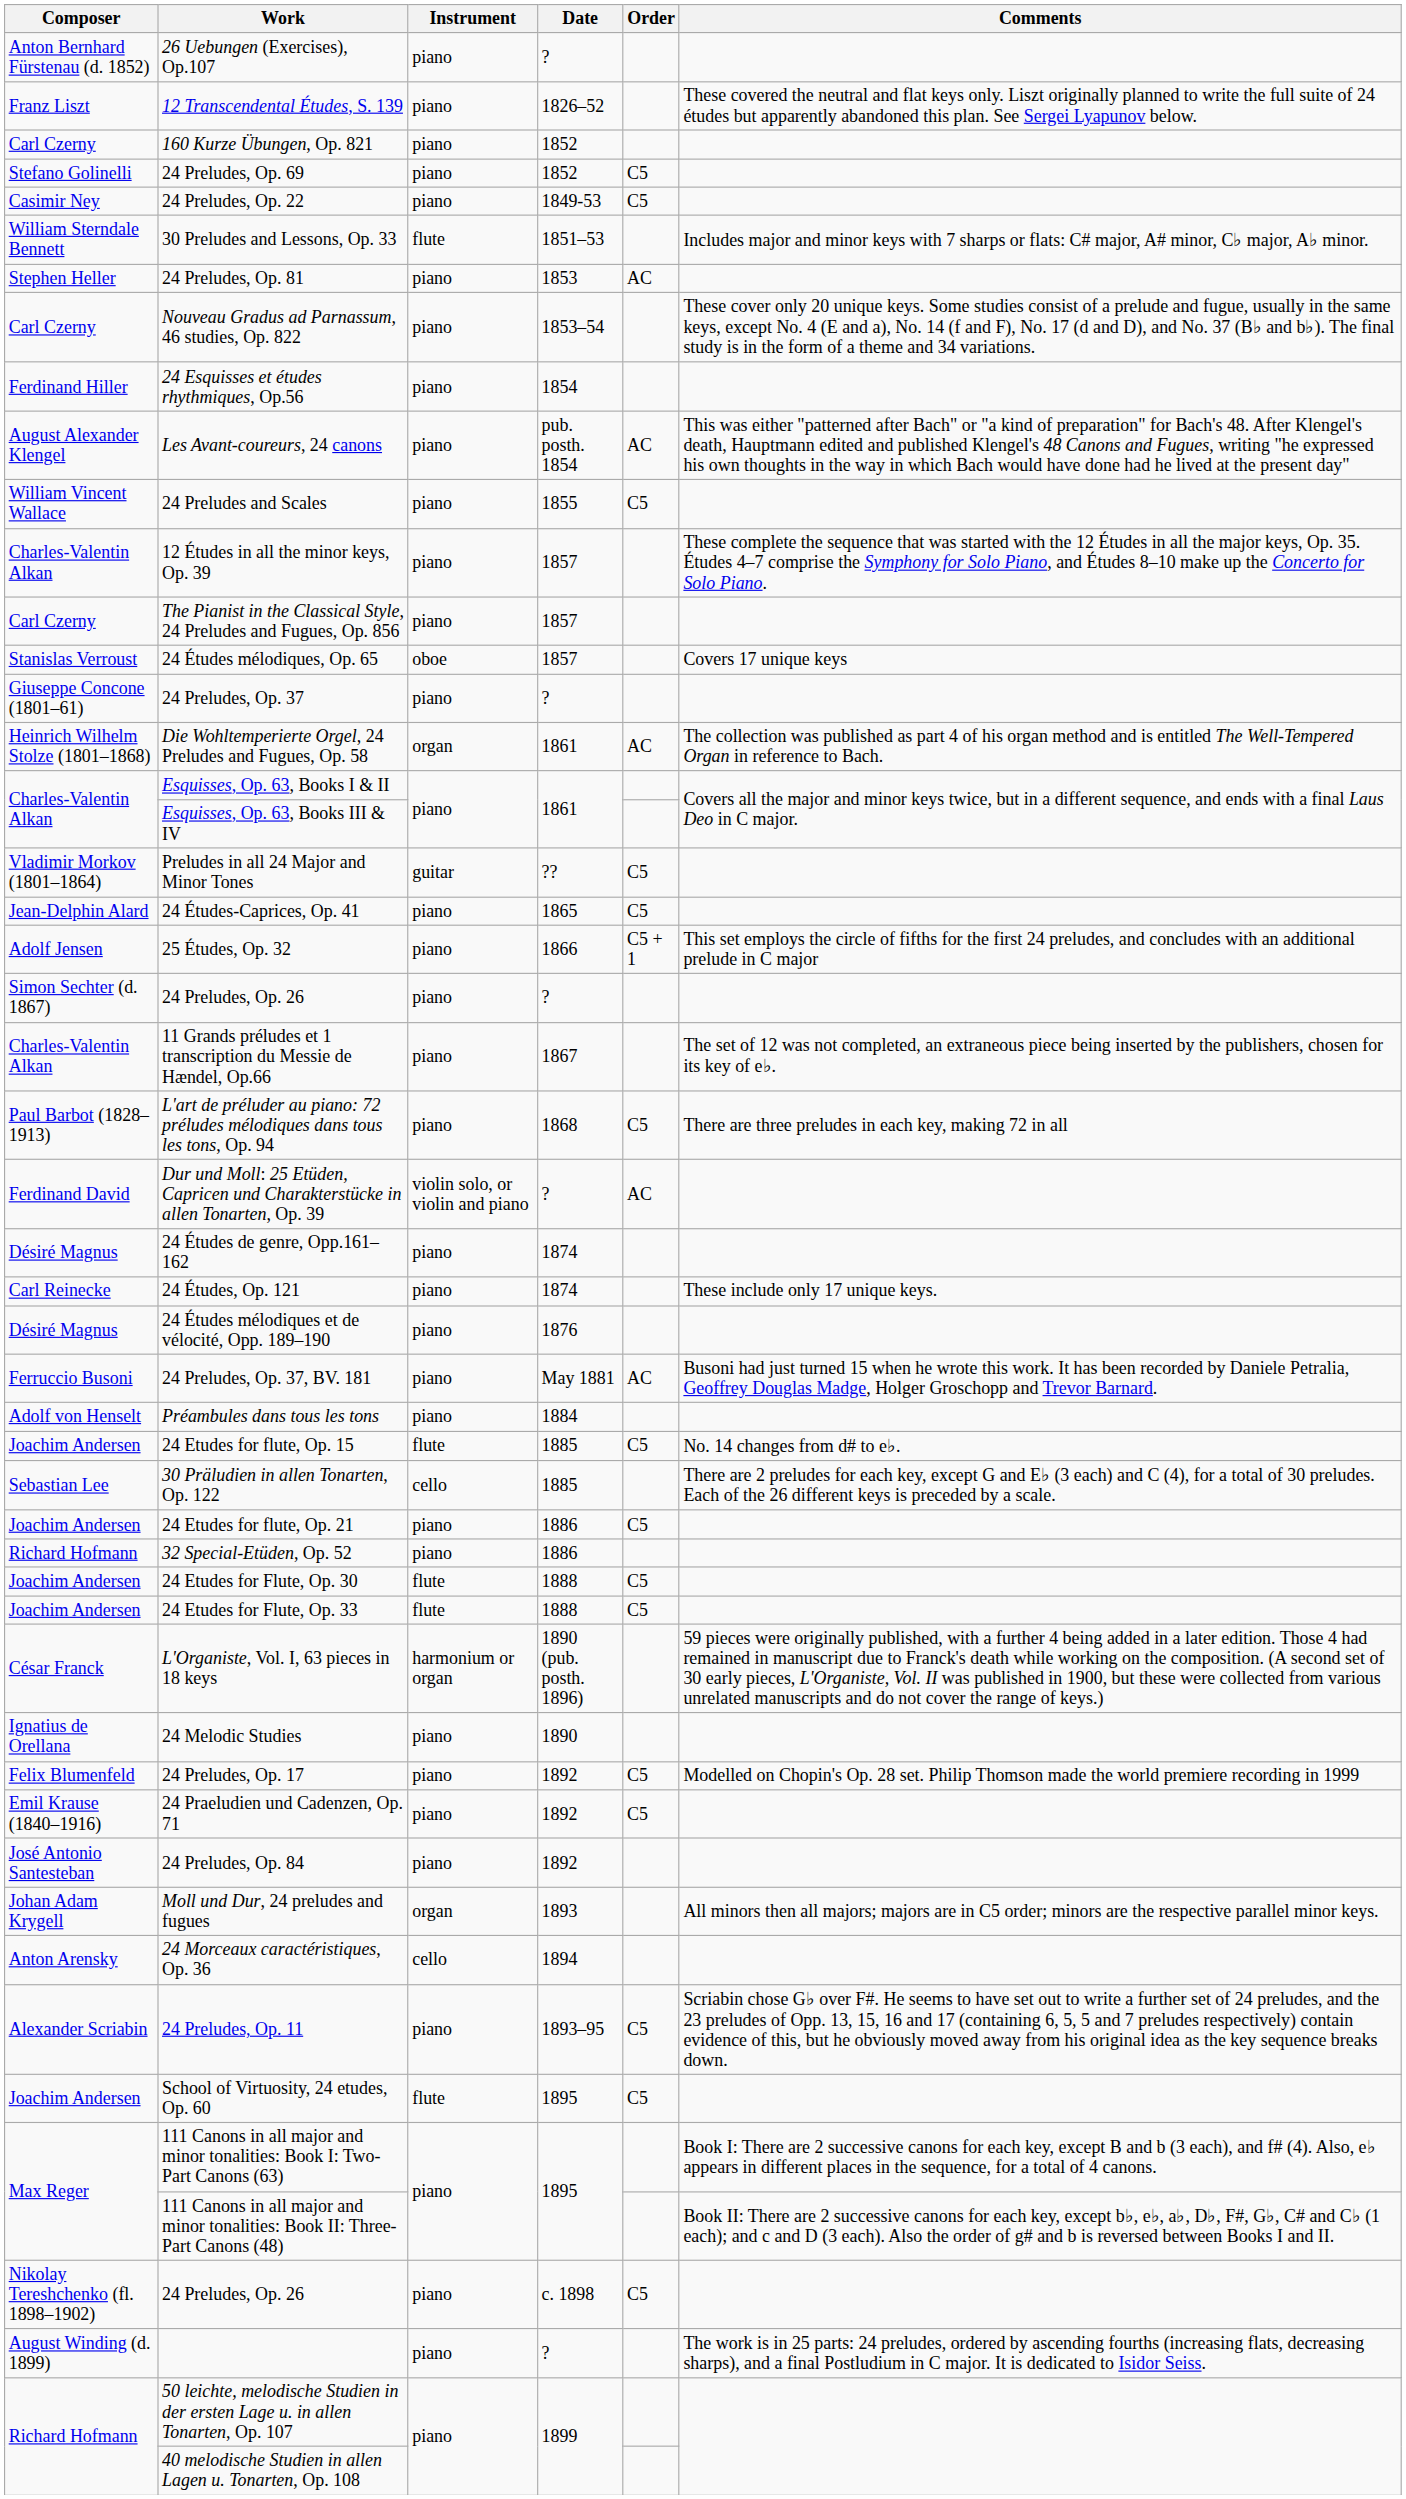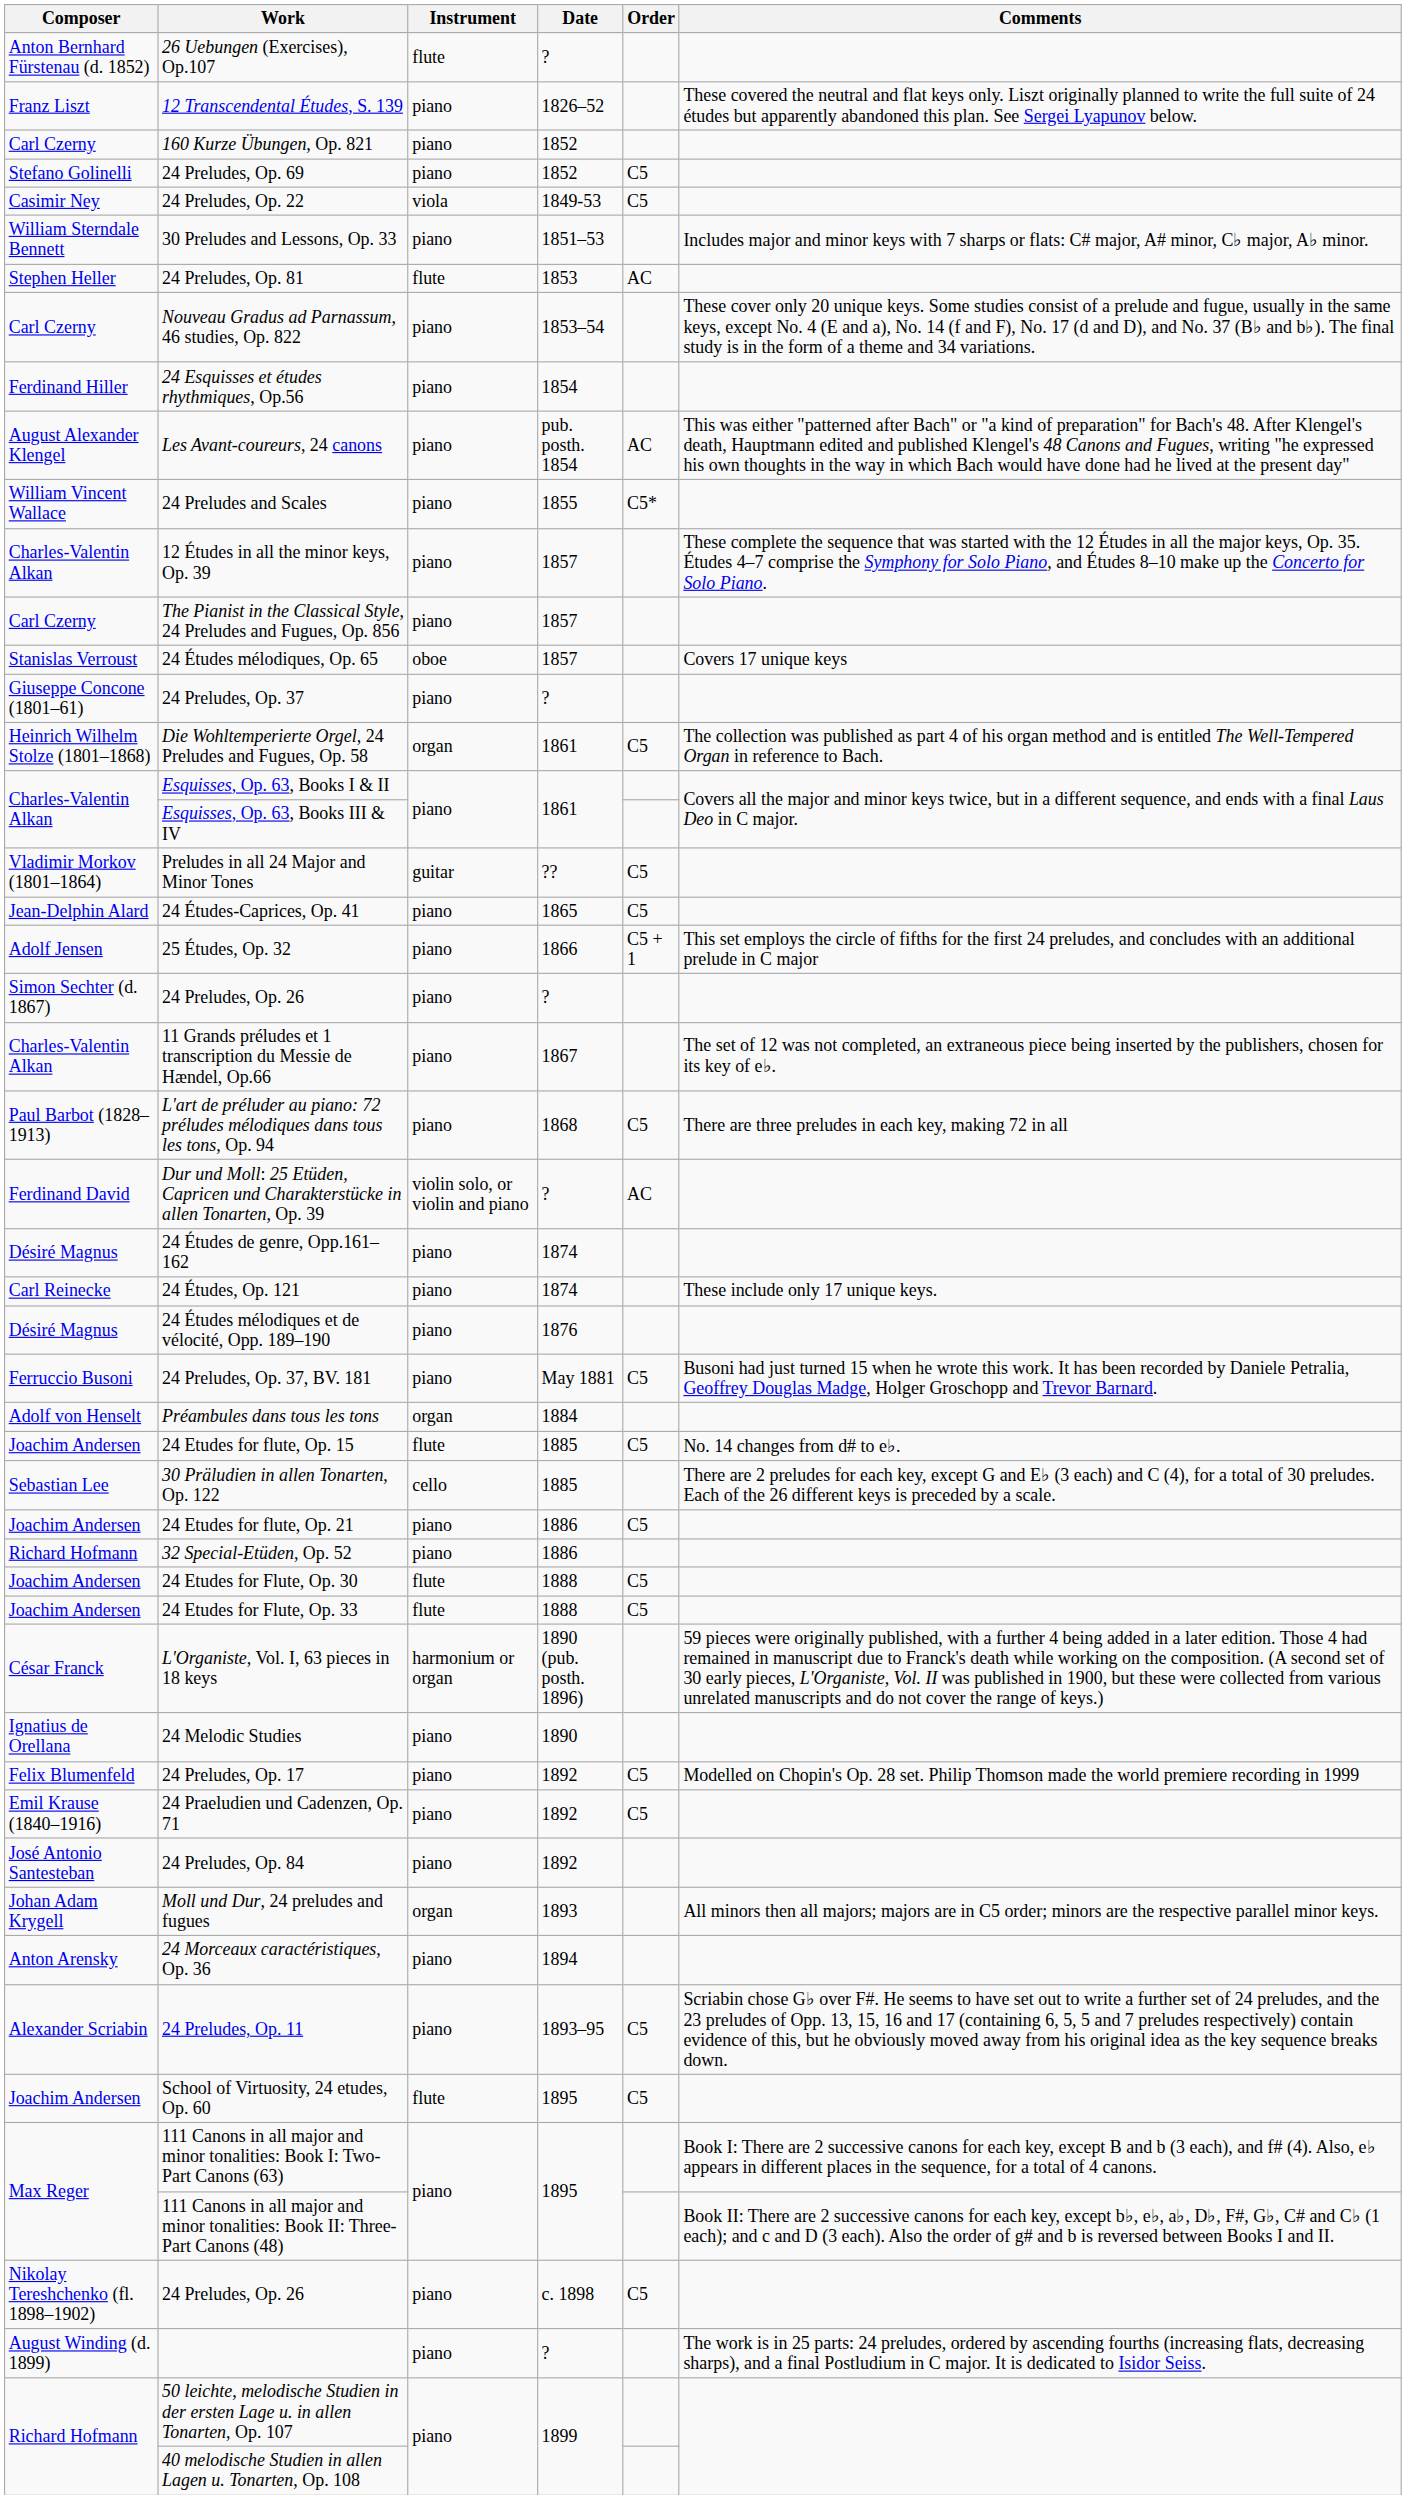26 Uebungen (Exercises), Op.107 | Instrument: piano -> flute
24 Preludes, Op. 22 | Instrument: piano -> viola
30 Preludes and Lessons, Op. 33 | Instrument: flute -> piano
24 Preludes, Op. 81 | Instrument: piano -> flute
24 Preludes and Scales | Order: C5 -> C5*
Die Wohltemperierte Orgel, 24 Preludes and Fugues, Op. 58 | Order: AC -> C5
24 Preludes, Op. 37, BV. 181 | Order: AC -> C5
Préambules dans tous les tons | Instrument: piano -> organ
24 Morceaux caractéristiques, Op. 36 | Instrument: cello -> piano
